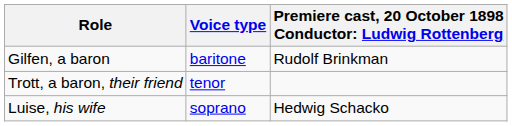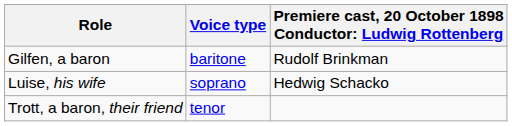rows swapped: Luise, his wife <-> Trott, a baron, their friend
